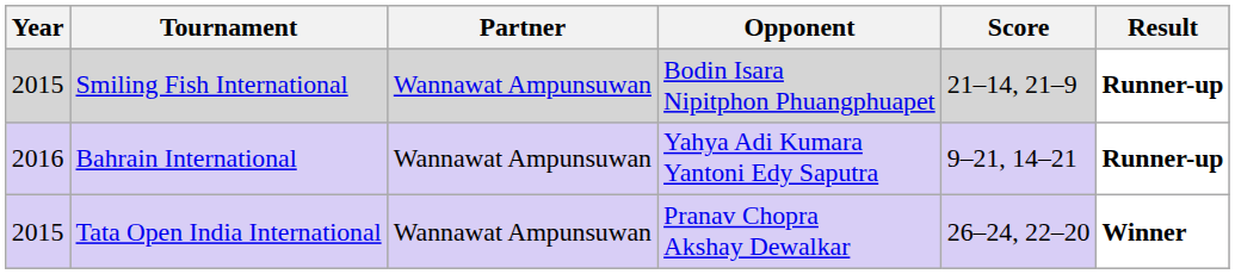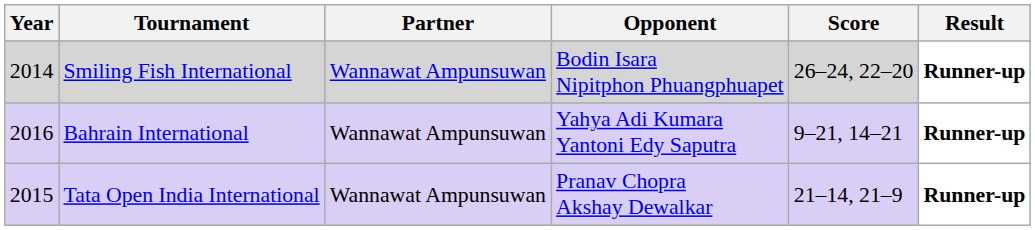Smiling Fish International | Year: 2015 -> 2014
Smiling Fish International | Score: 21–14, 21–9 -> 26–24, 22–20
Tata Open India International | Score: 26–24, 22–20 -> 21–14, 21–9
Tata Open India International | Result: Winner -> Runner-up
